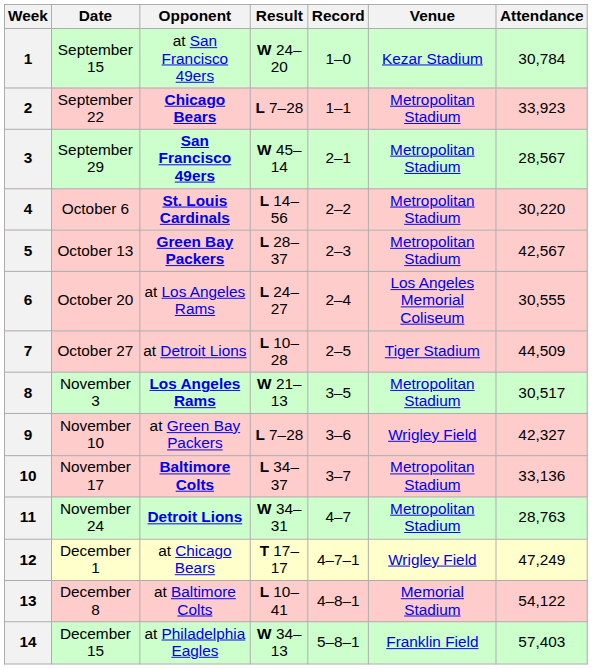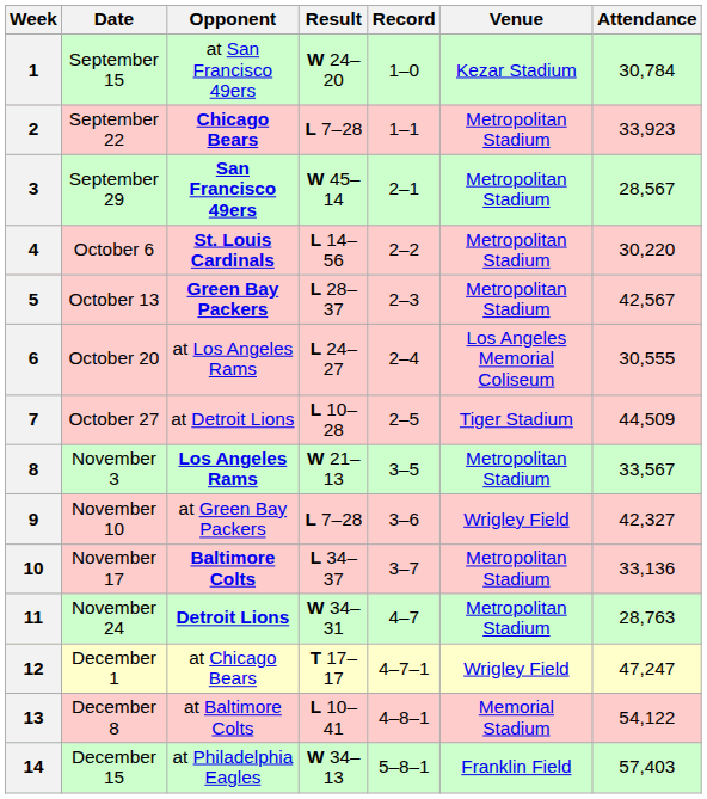8 | Attendance: 30,517 -> 33,567
12 | Attendance: 47,249 -> 47,247
